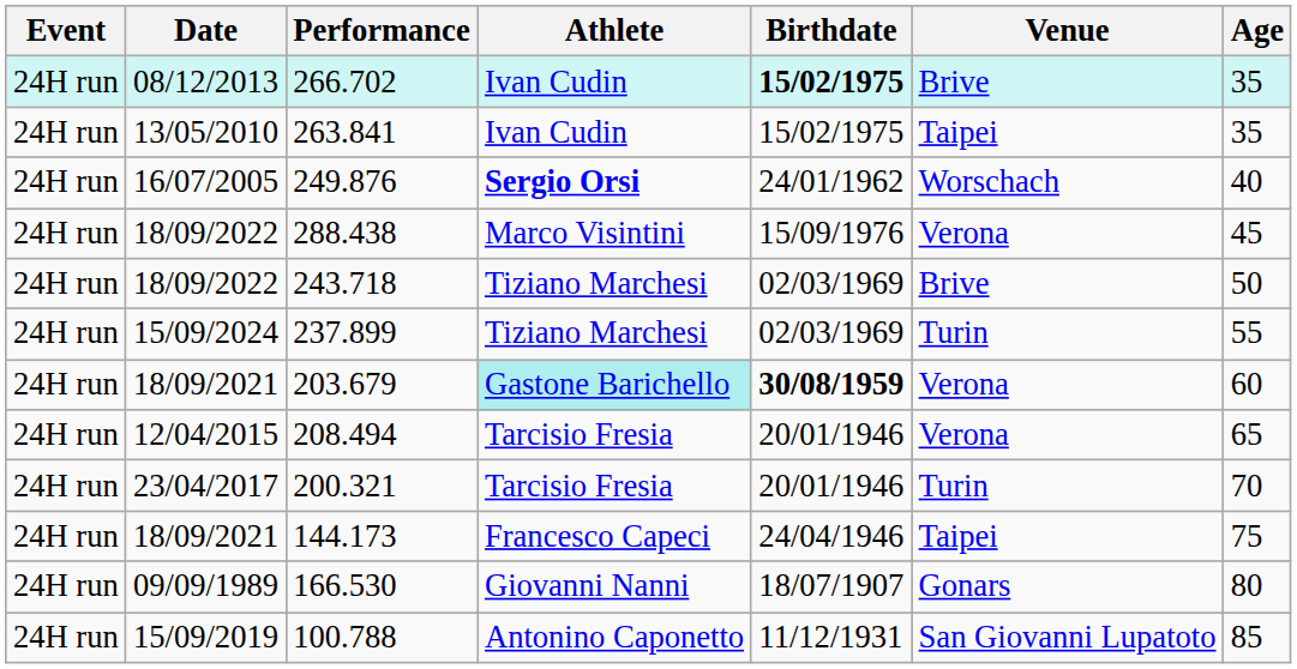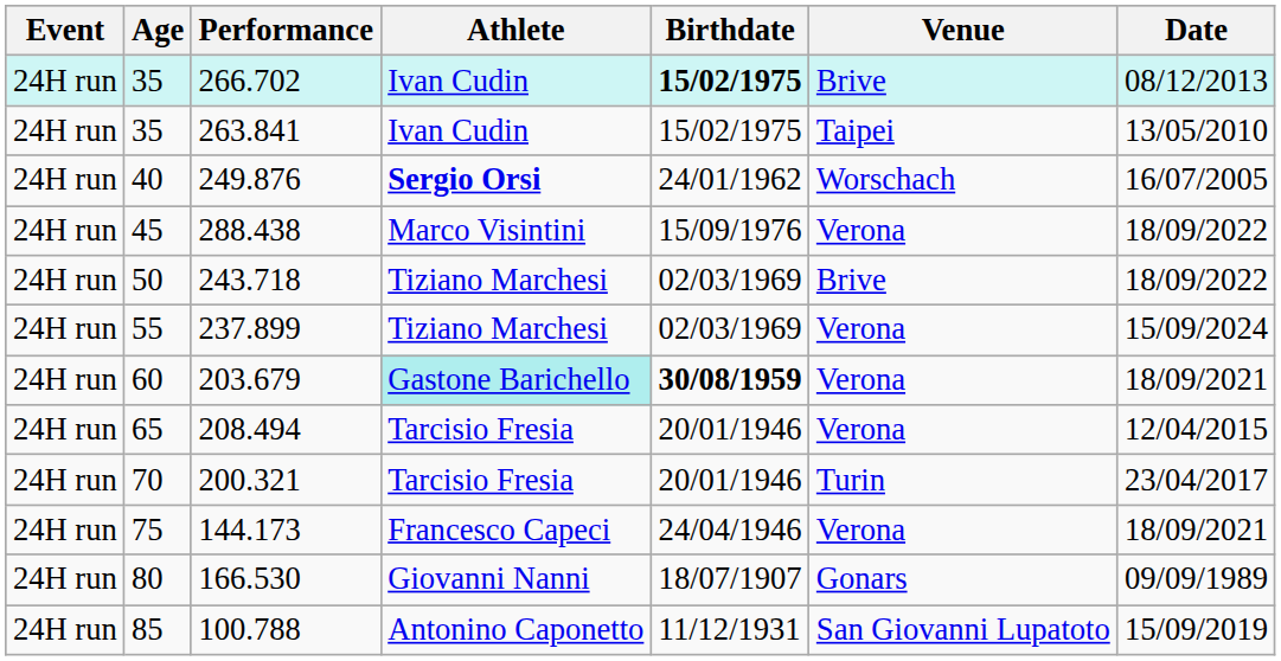columns swapped: Age <-> Date
237.899 | Venue: Turin -> Verona
144.173 | Venue: Taipei -> Verona
